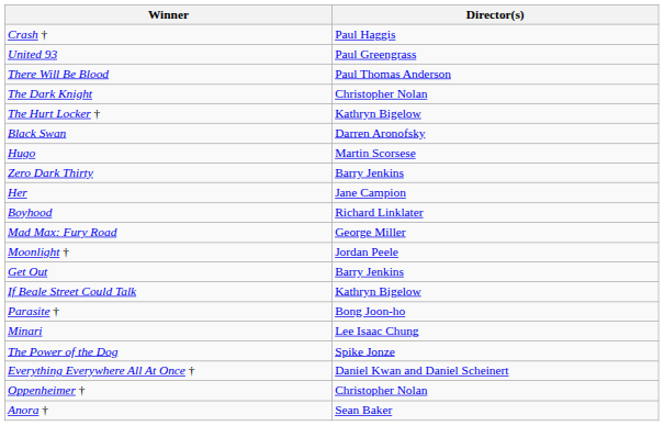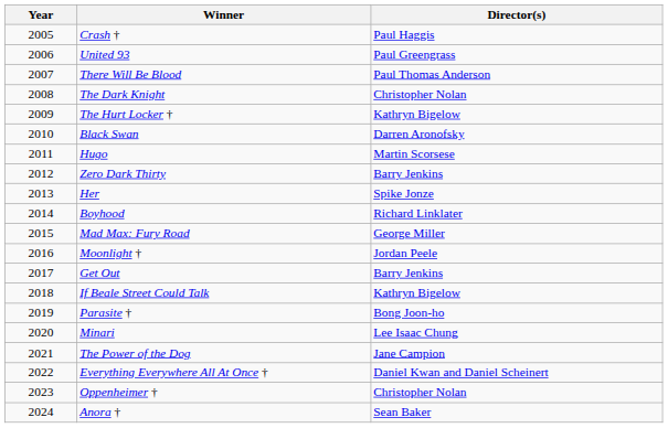+ column: Year | 2005 | 2006 | 2007 | 2008 | 2009 | 2010 | 2011 | 2012 | 2013 | 2014 | 2015 | 2016 | 2017 | 2018 | 2019 | 2020 | 2021 | 2022 | 2023 | 2024
Her | Director(s): Jane Campion -> Spike Jonze
The Power of the Dog | Director(s): Spike Jonze -> Jane Campion
